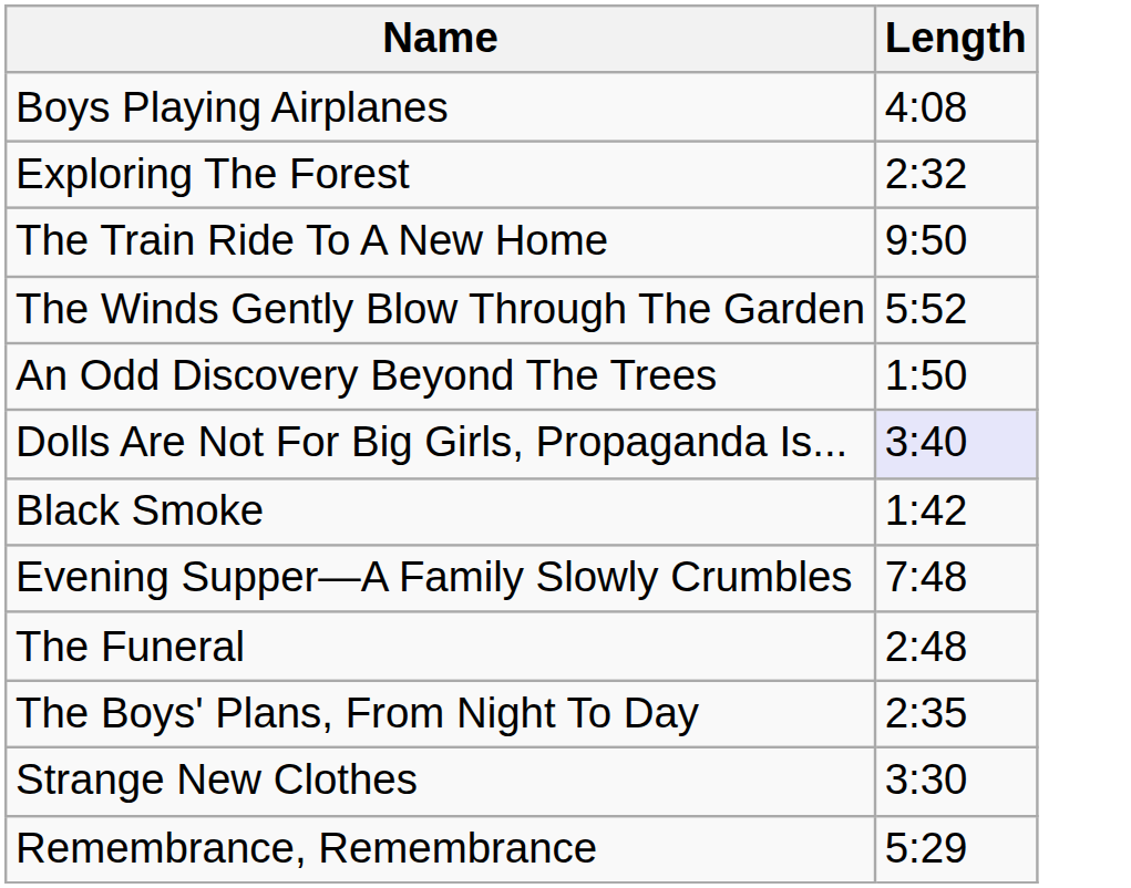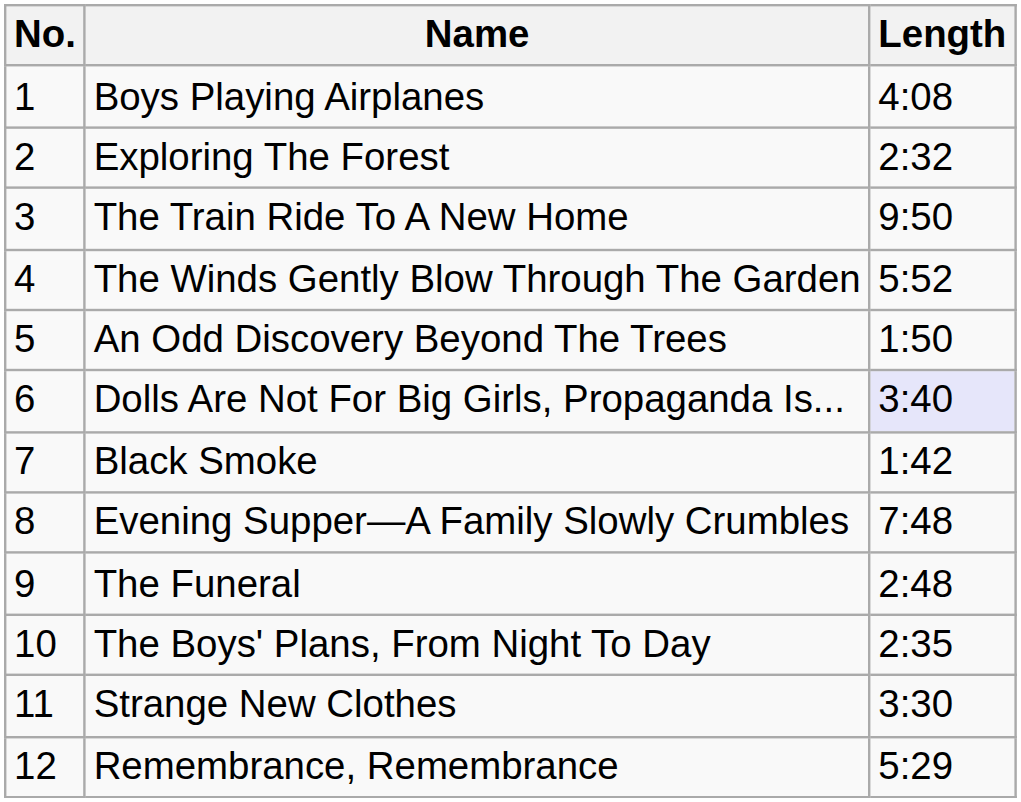+ column: No. | 1 | 2 | 3 | 4 | 5 | 6 | 7 | 8 | 9 | 10 | 11 | 12
